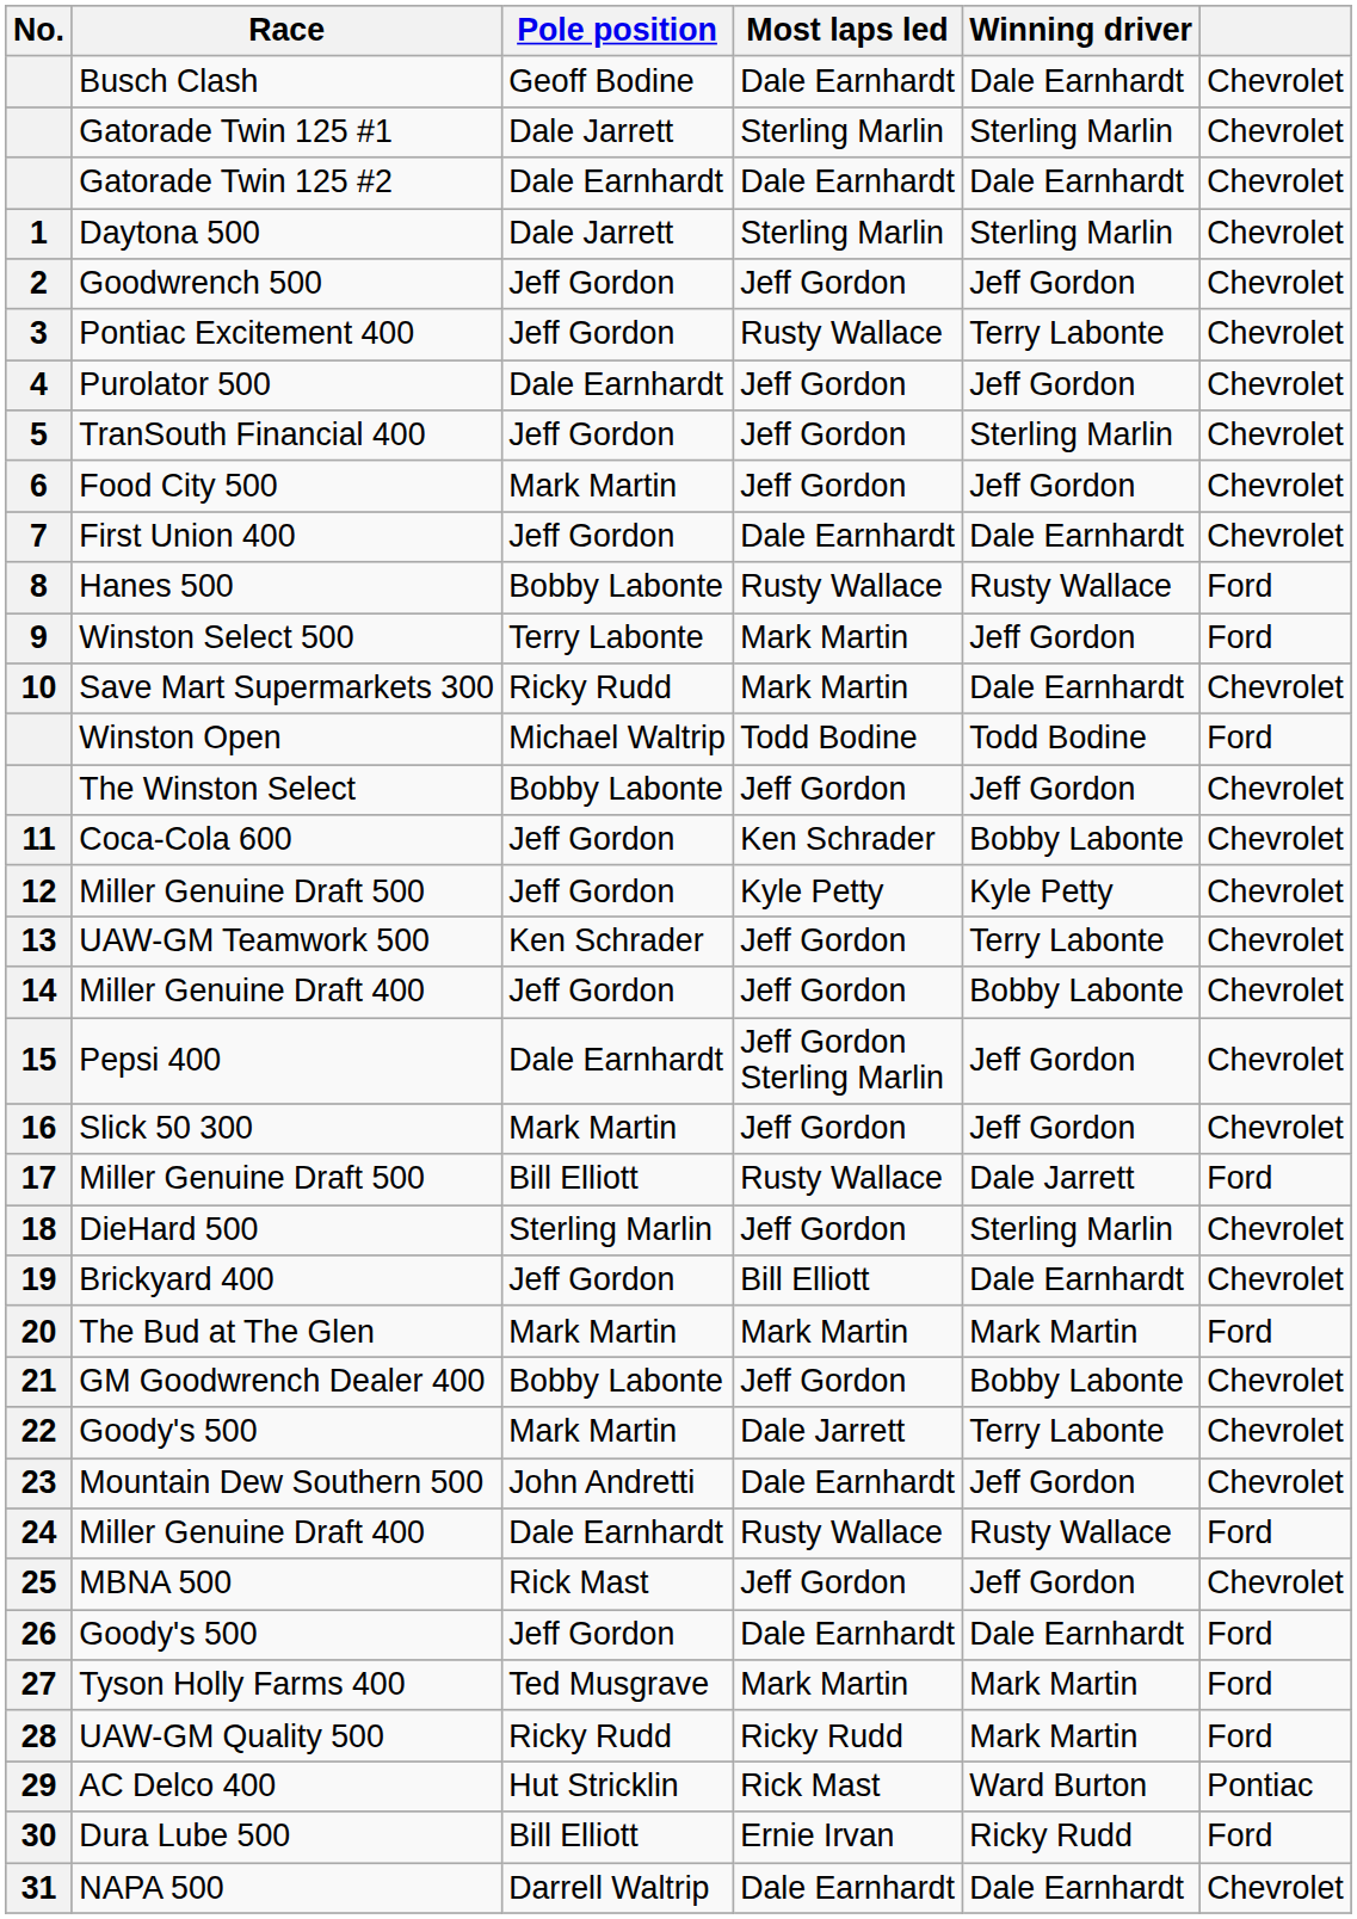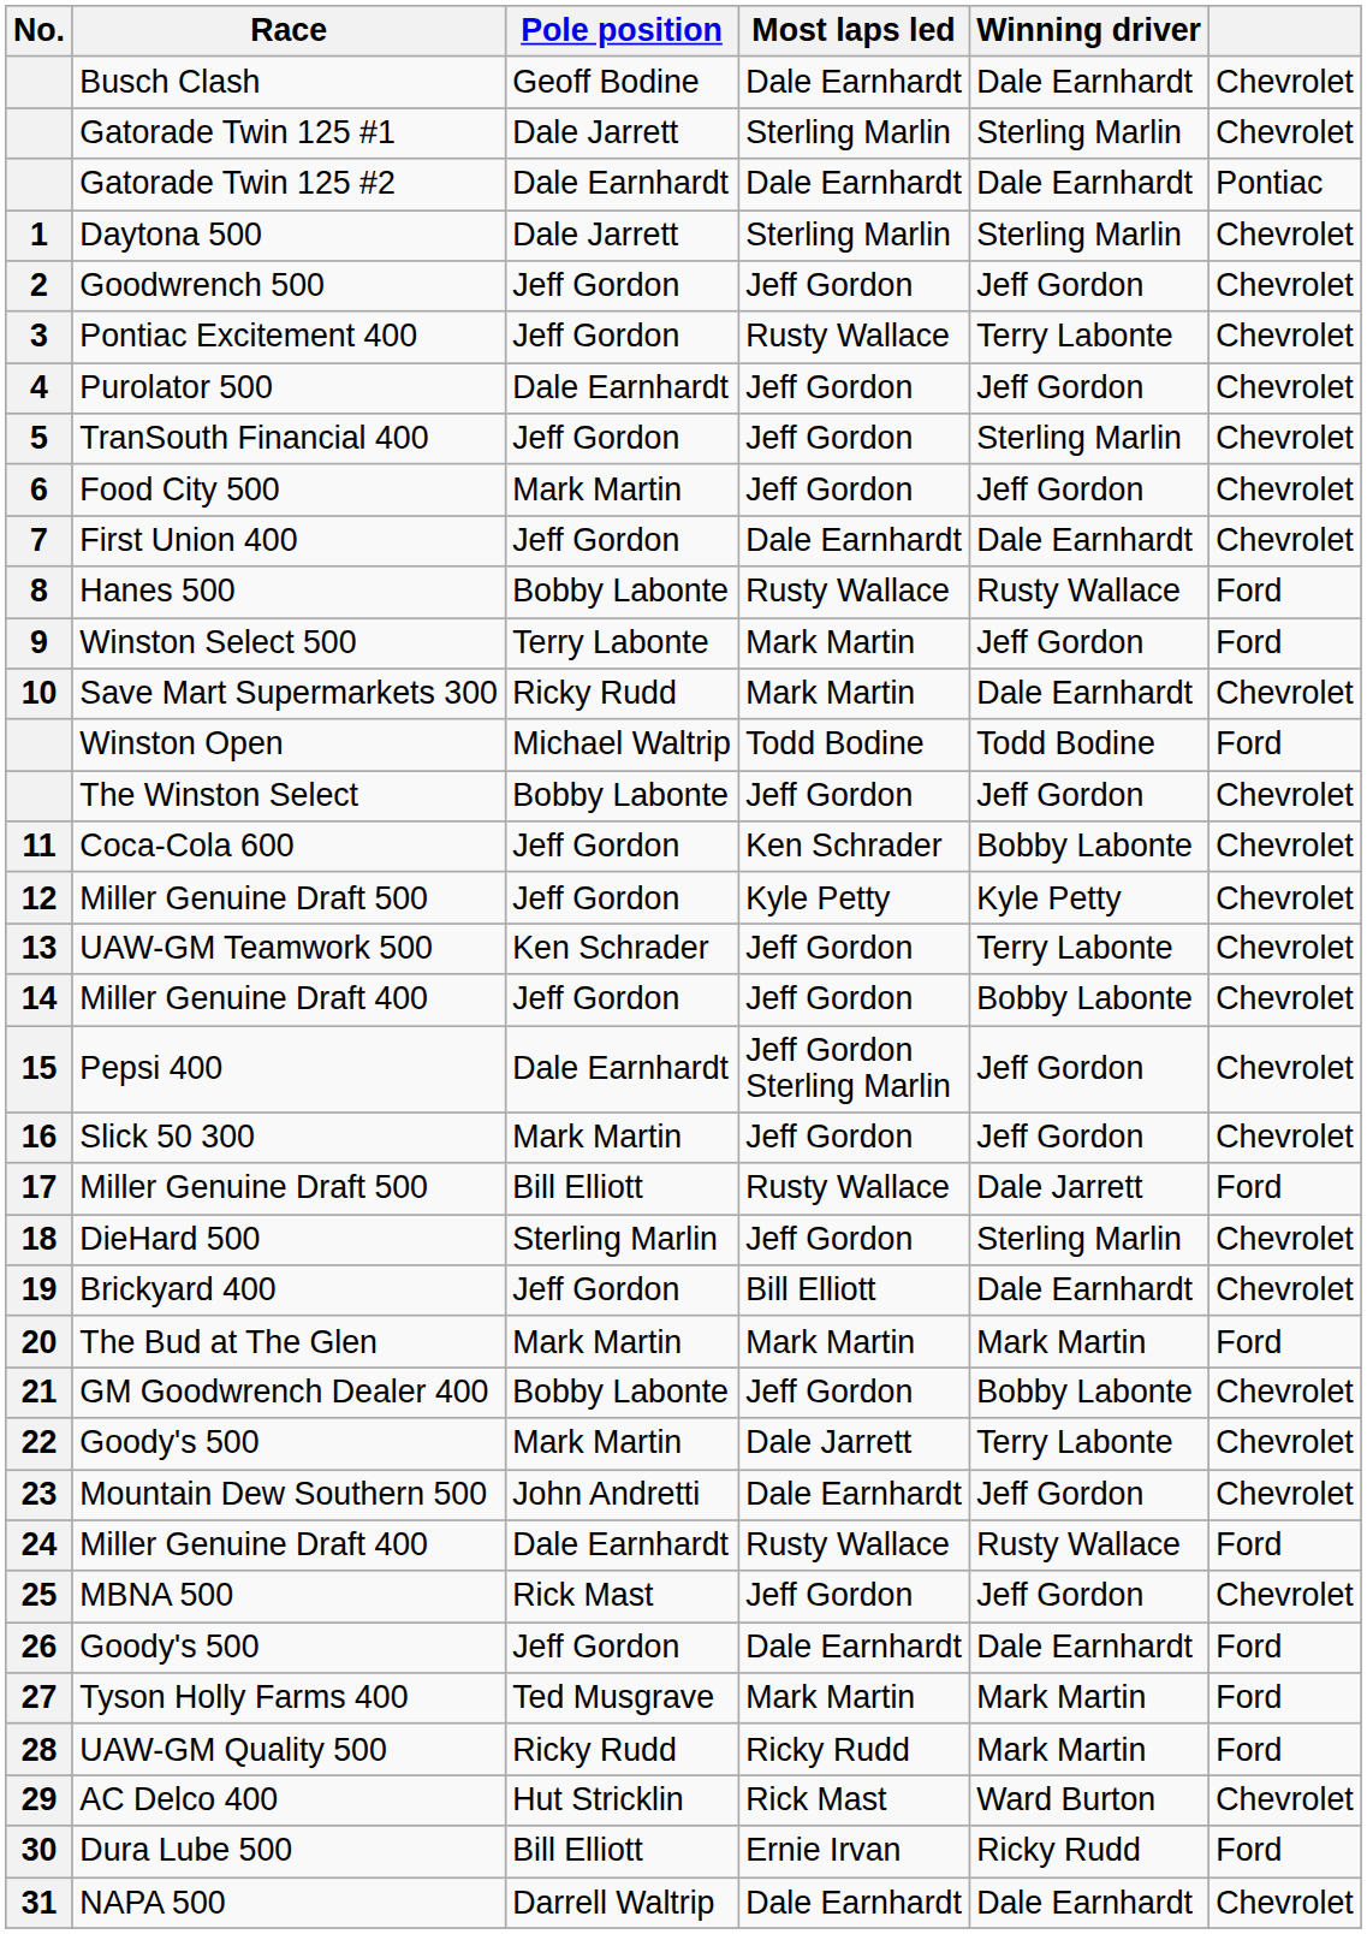Gatorade Twin 125 #2 | column 6: Chevrolet -> Pontiac
AC Delco 400 | column 6: Pontiac -> Chevrolet
